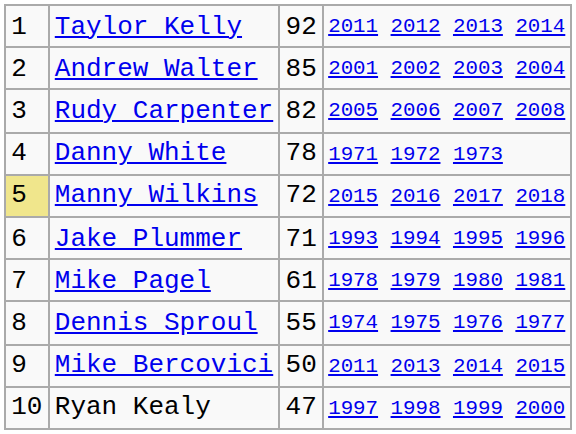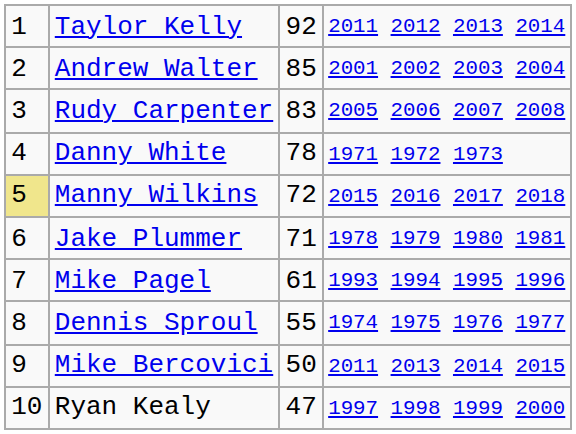Rudy Carpenter | column 3: 82 -> 83
Jake Plummer | column 4: 1993 1994 1995 1996 -> 1978 1979 1980 1981
Mike Pagel | column 4: 1978 1979 1980 1981 -> 1993 1994 1995 1996
